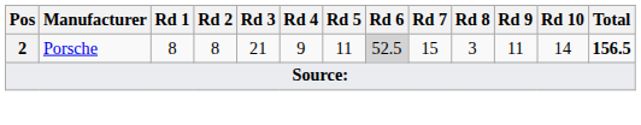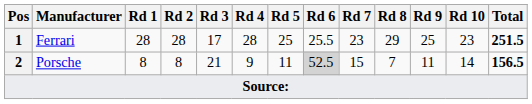+ row: 1 | Ferrari | 28 | 28 | 17 | 28 | 25 | 25.5 | 23 | 29 | 25 | 23 | 251.5
Porsche | Rd 8: 3 -> 7
